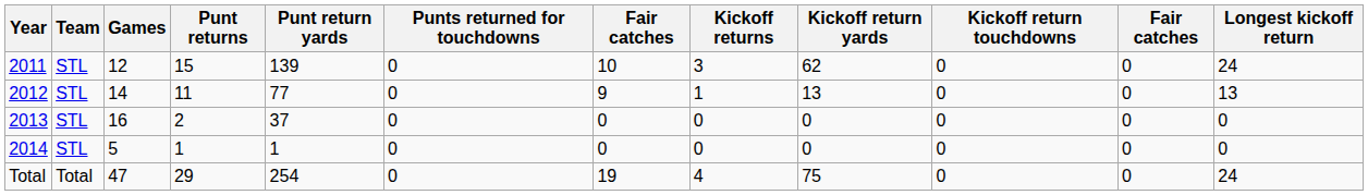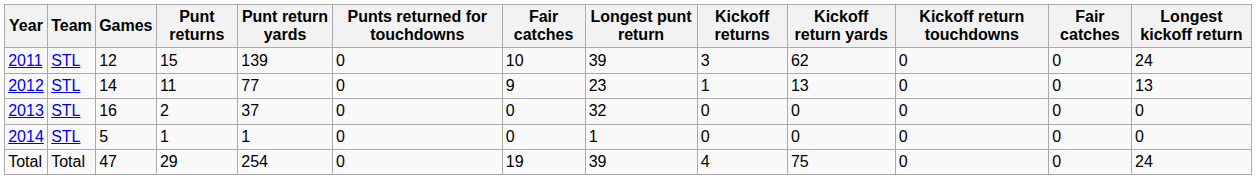+ column: Longest punt return | 39 | 23 | 32 | 1 | 39
